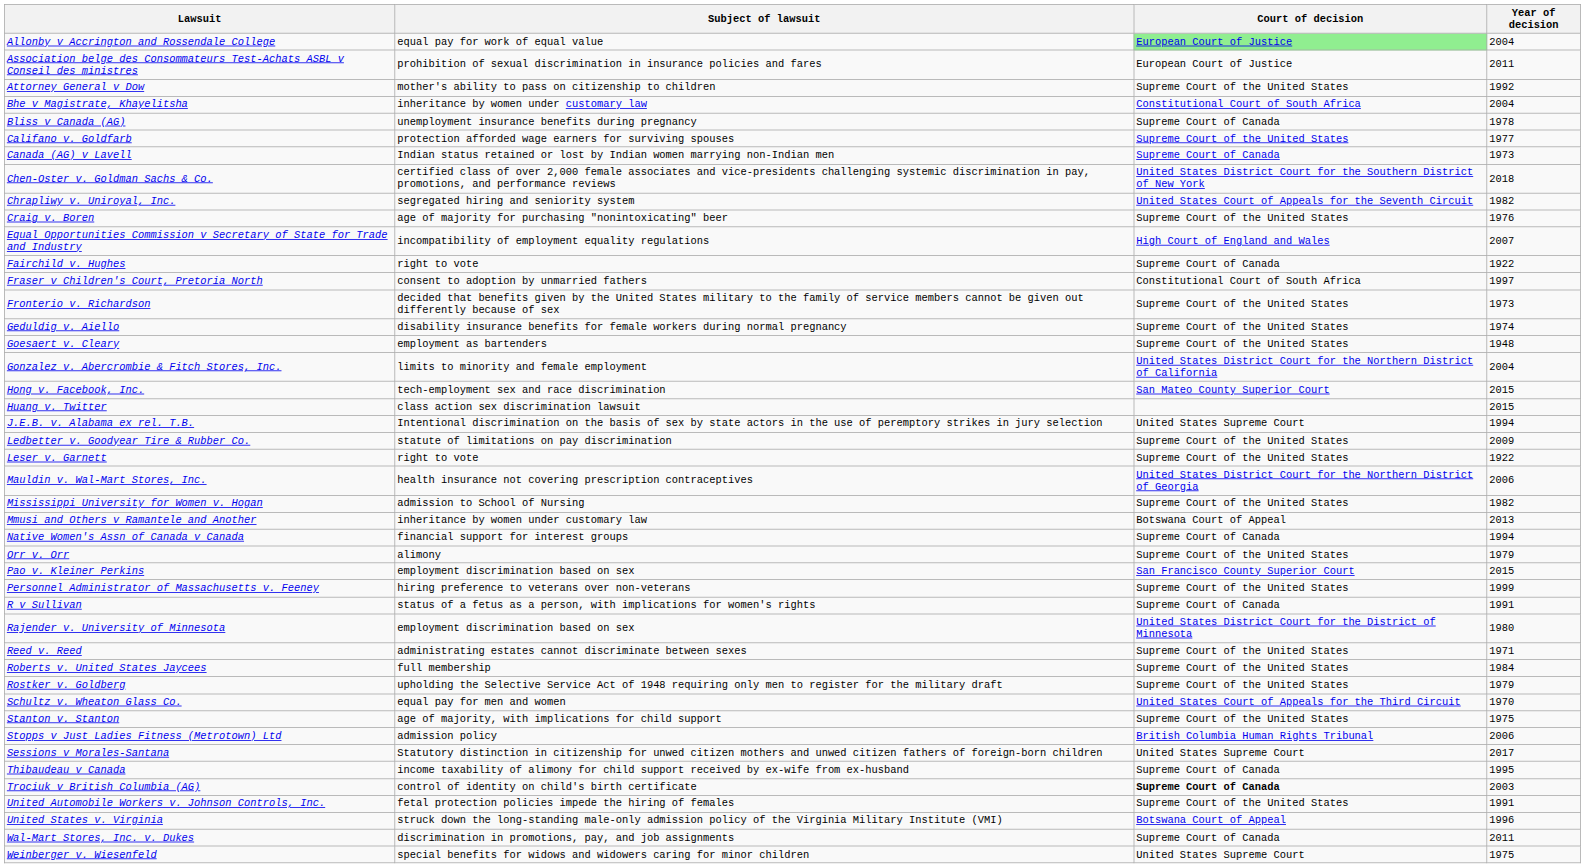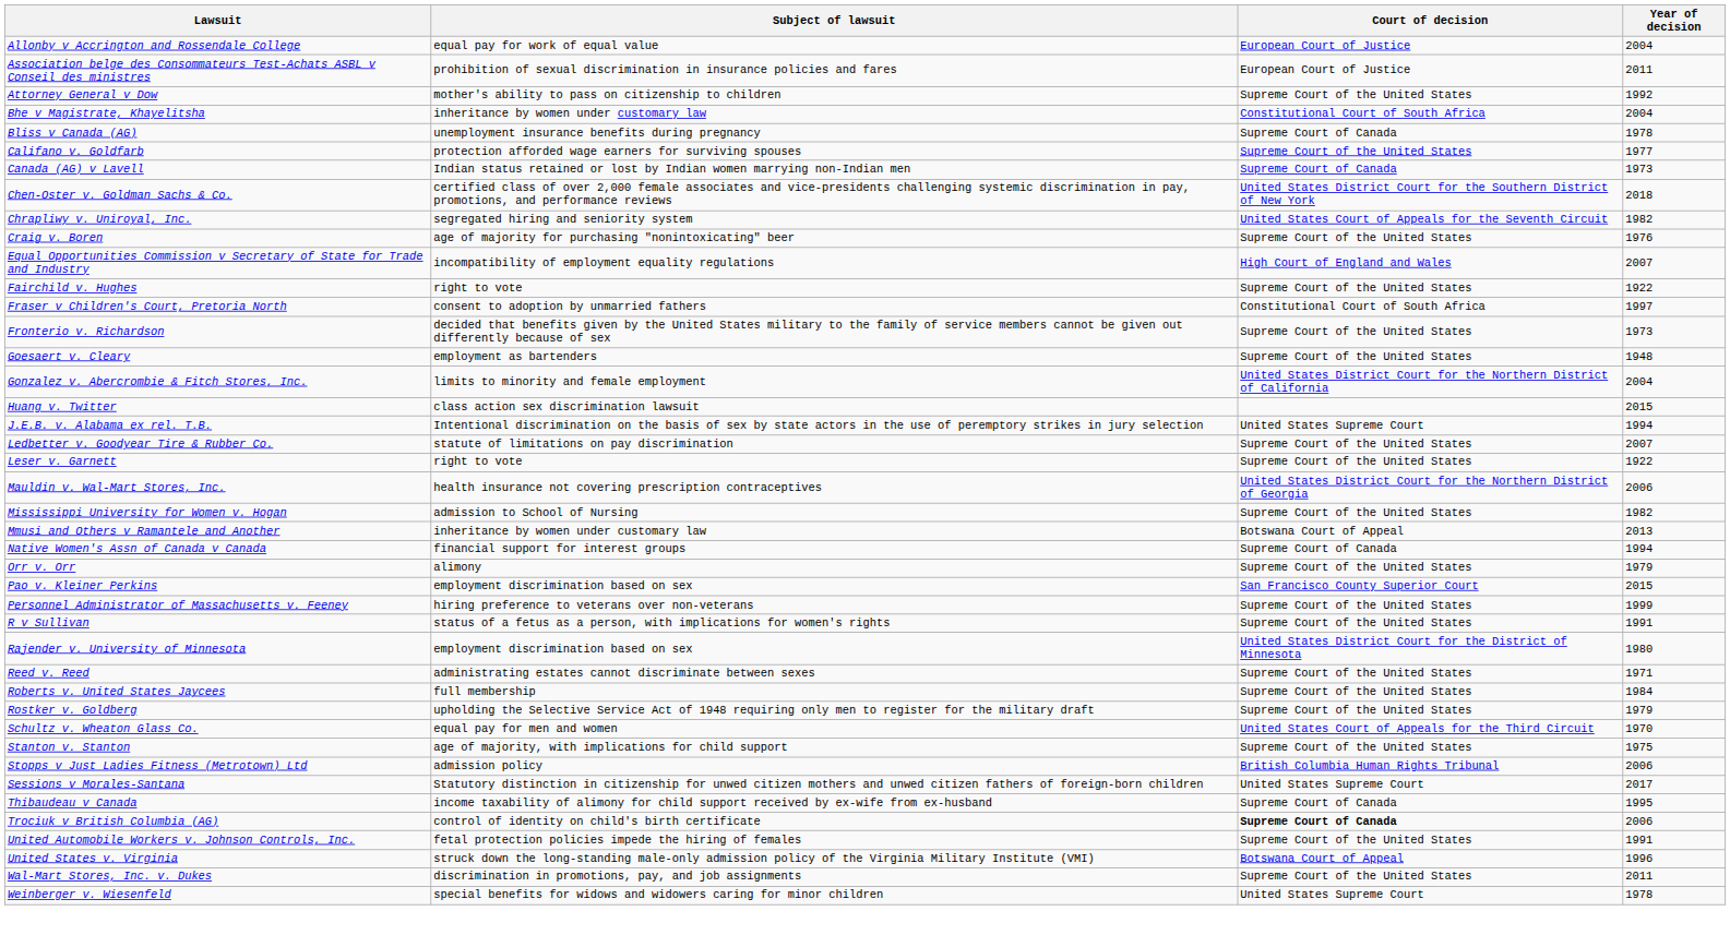Allonby v Accrington and Rossendale College | Court of decision: lightgreen background -> no background
Fairchild v. Hughes | Court of decision: Supreme Court of Canada -> Supreme Court of the United States
- row: Geduldig v. Aiello | disability insurance benefits for female workers during normal pregnancy | Supreme Court of the United States | 1974
- row: Hong v. Facebook, Inc. | tech-employment sex and race discrimination | San Mateo County Superior Court | 2015
Ledbetter v. Goodyear Tire & Rubber Co. | Year of decision: 2009 -> 2007
R v Sullivan | Court of decision: Supreme Court of Canada -> Supreme Court of the United States
Trociuk v British Columbia (AG) | Year of decision: 2003 -> 2006
Wal-Mart Stores, Inc. v. Dukes | Court of decision: Supreme Court of Canada -> Supreme Court of the United States
Weinberger v. Wiesenfeld | Year of decision: 1975 -> 1978
